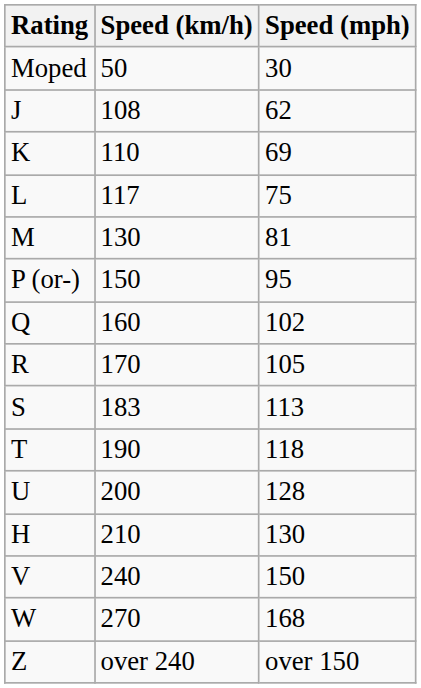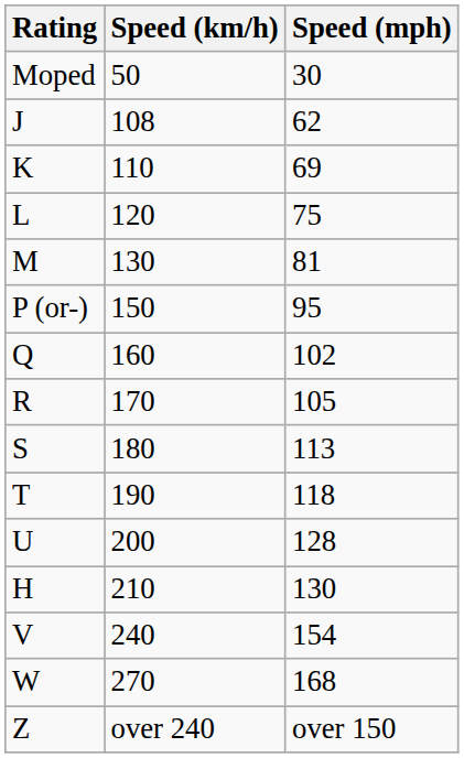L | Speed (km/h): 117 -> 120
S | Speed (km/h): 183 -> 180
V | Speed (mph): 150 -> 154
